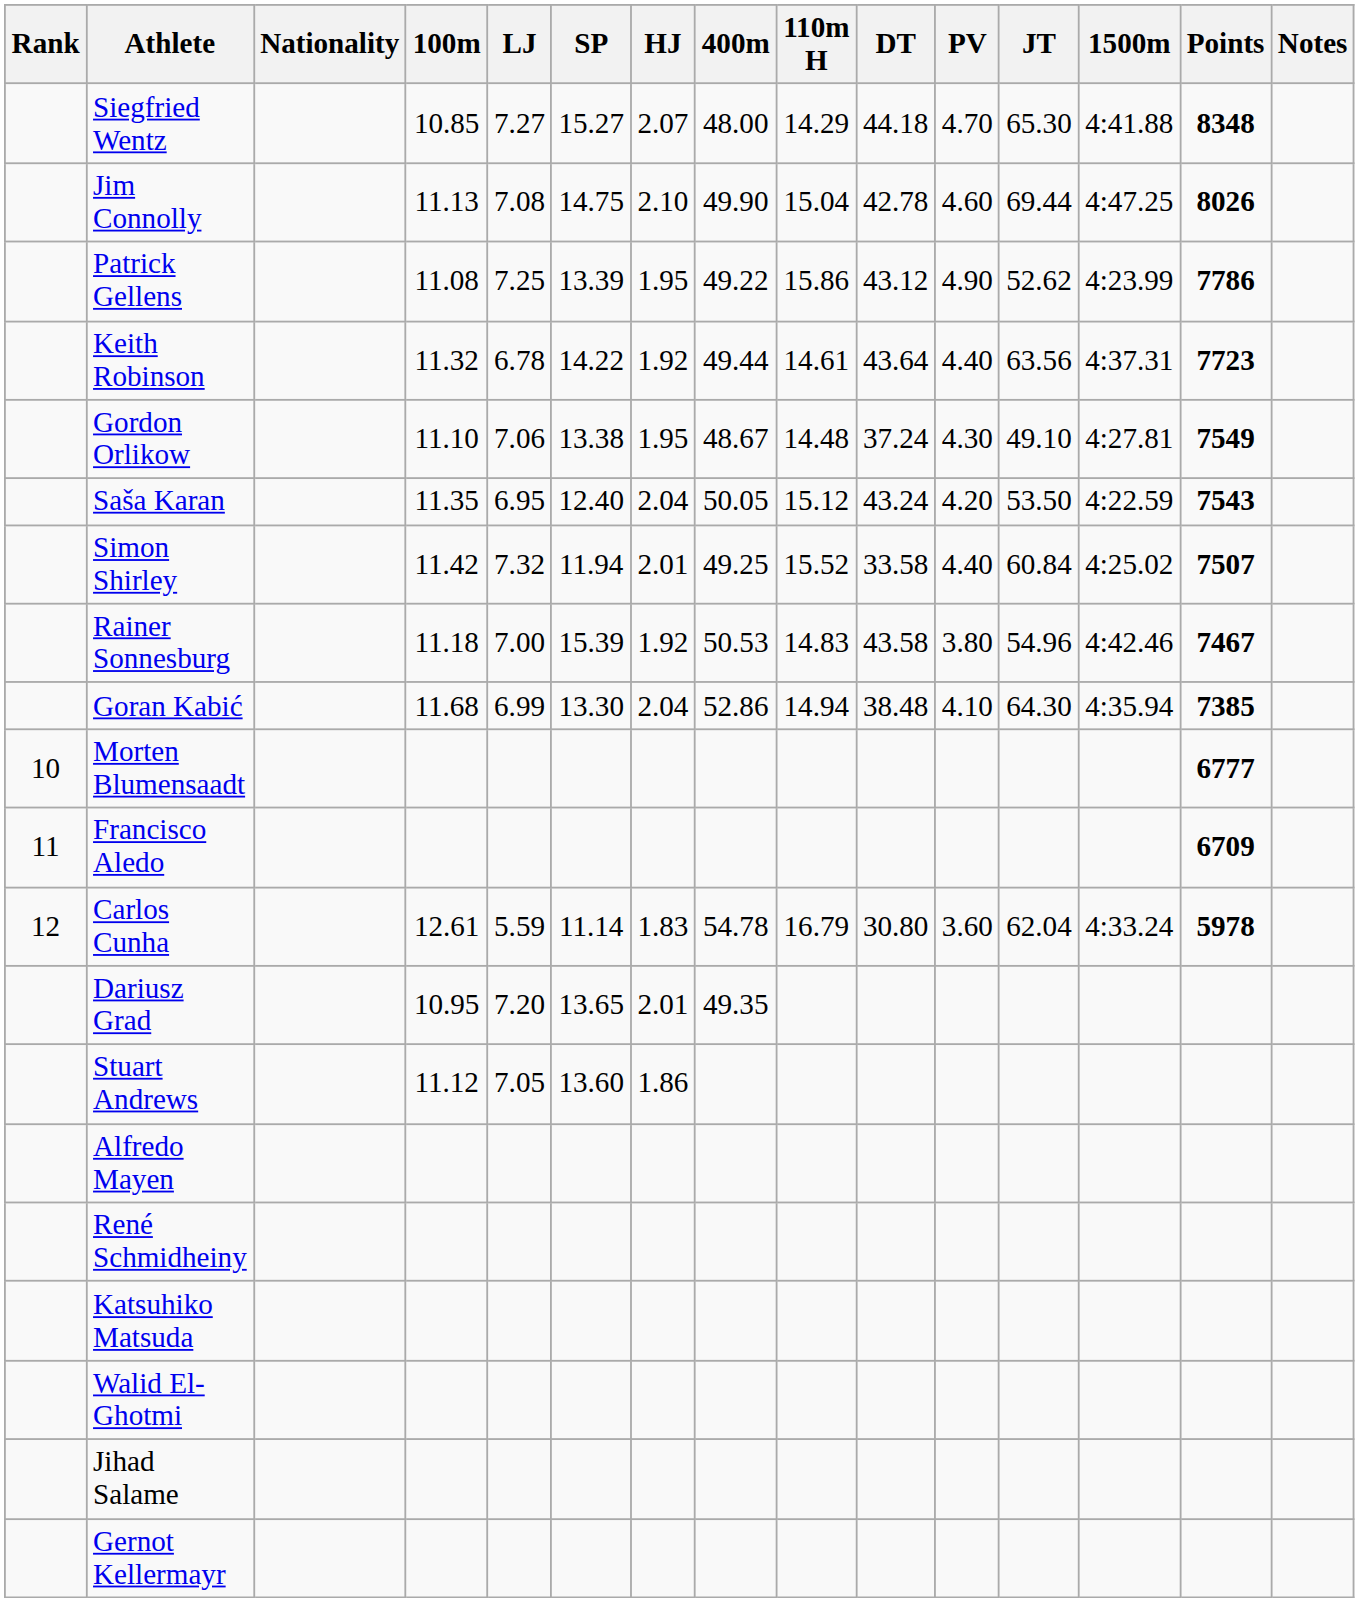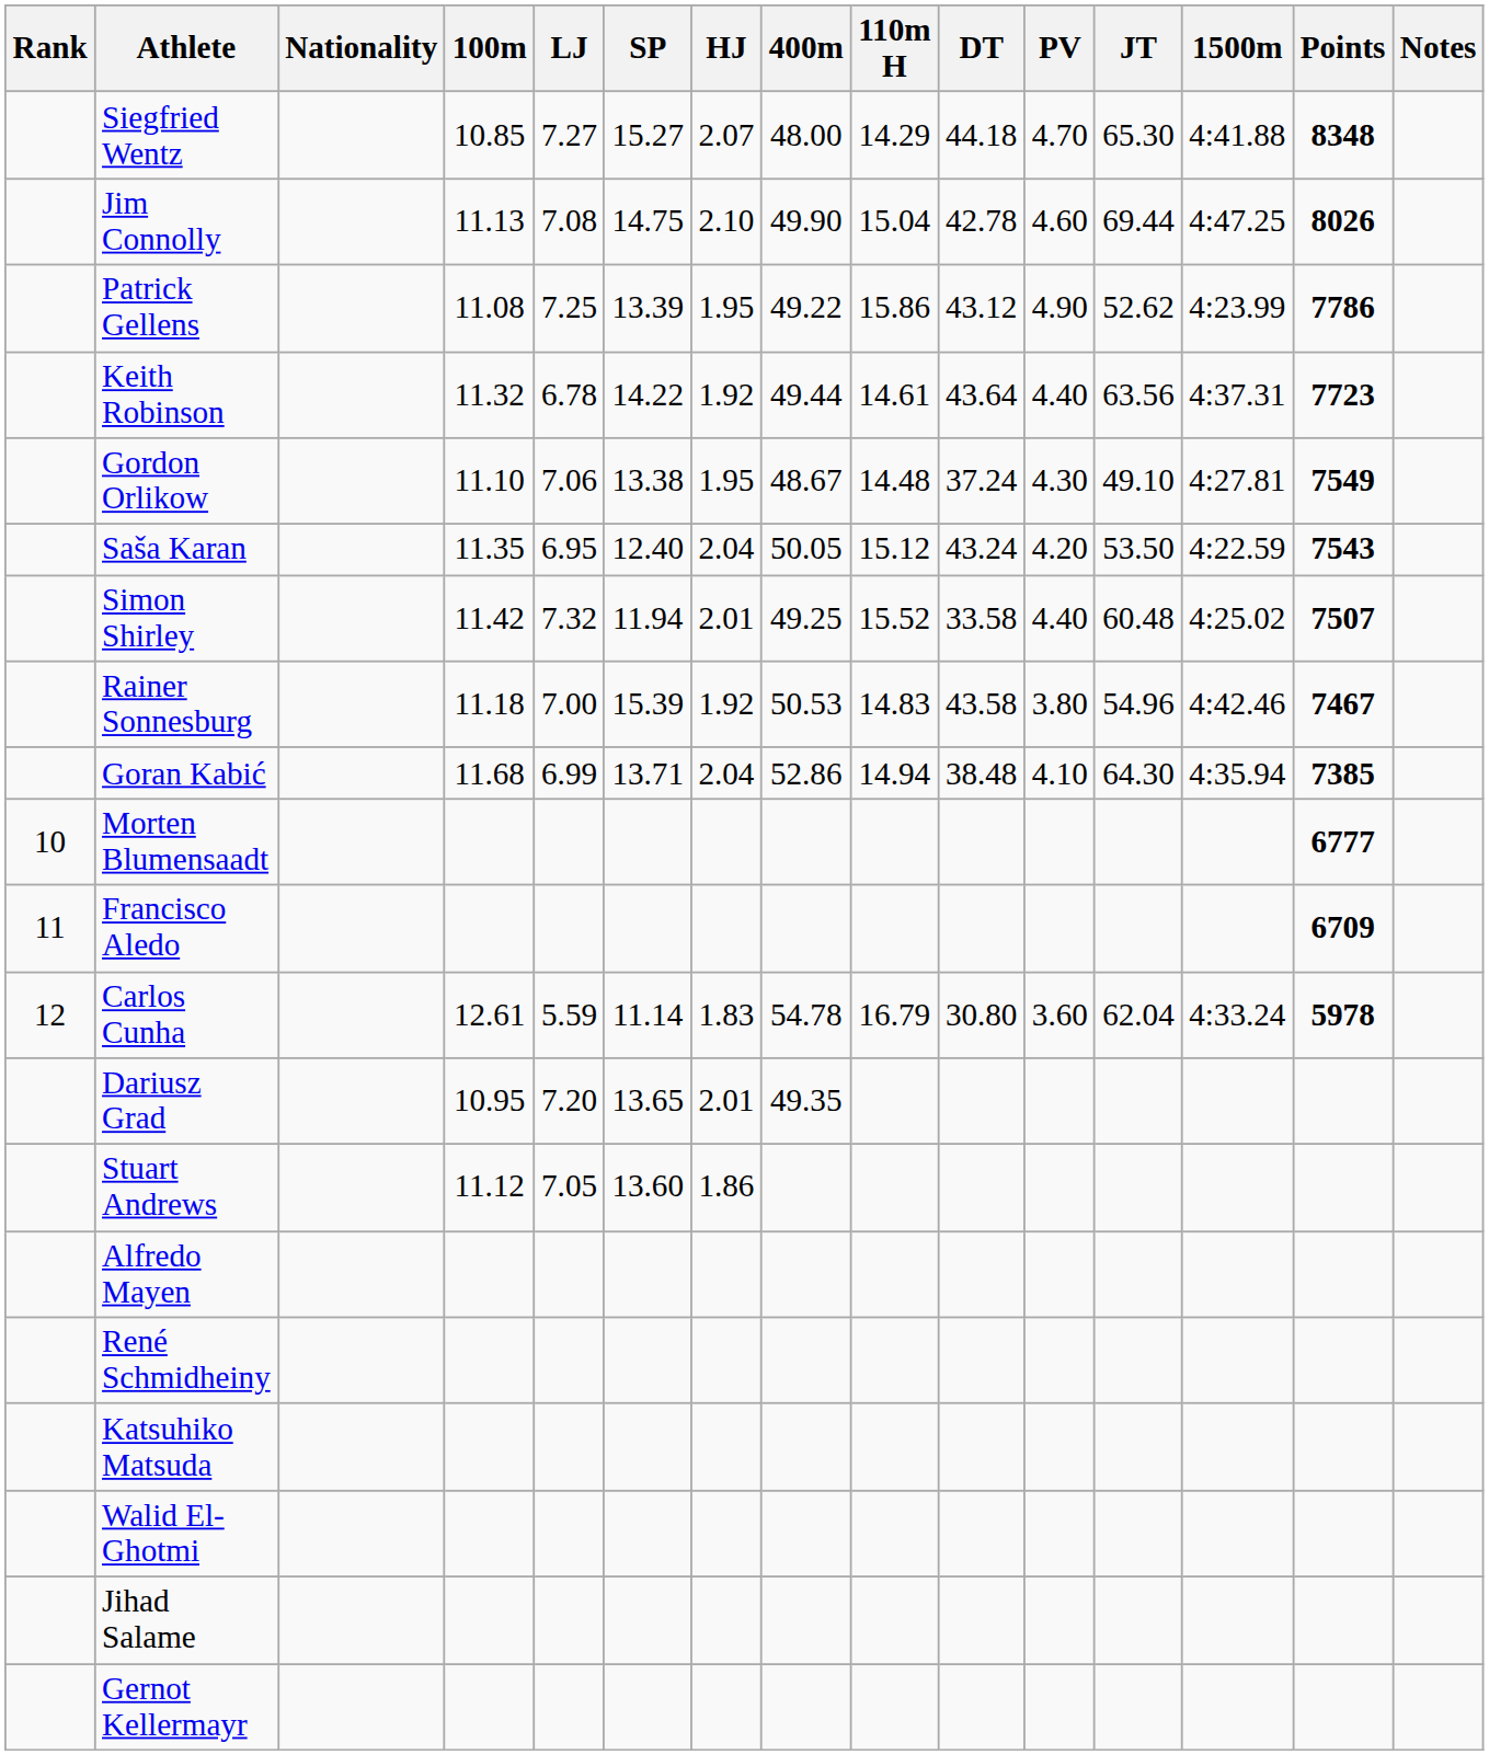Simon Shirley | JT: 60.84 -> 60.48
Goran Kabić | SP: 13.30 -> 13.71
